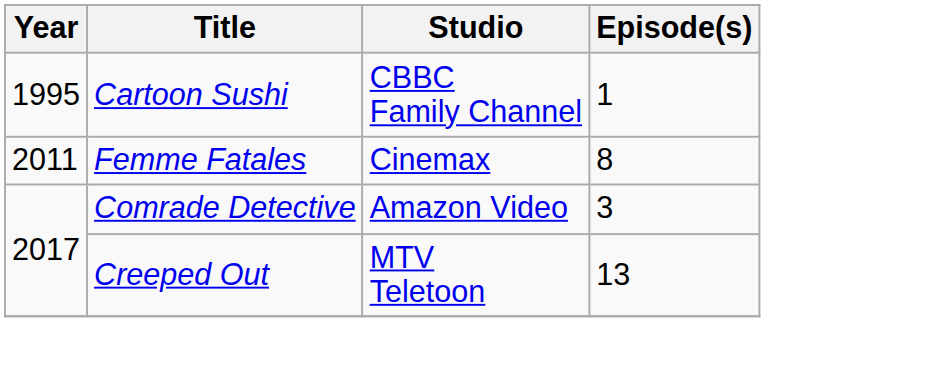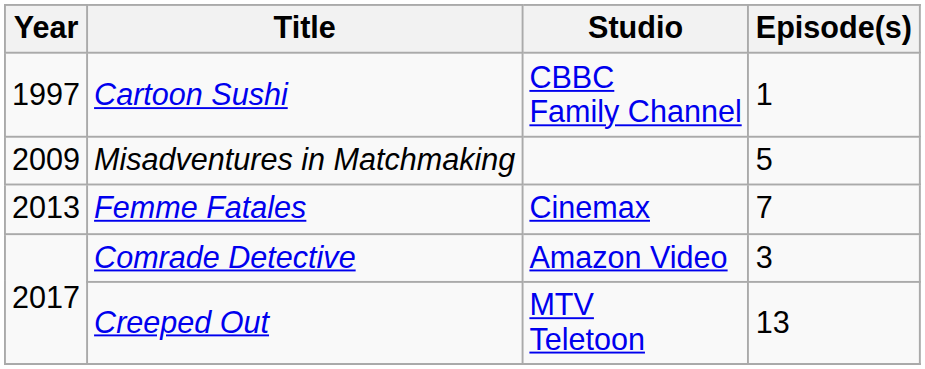Cartoon Sushi | Year: 1995 -> 1997
+ row: 2009 | Misadventures in Matchmaking | 5
Femme Fatales | Year: 2011 -> 2013
Femme Fatales | Episode(s): 8 -> 7
